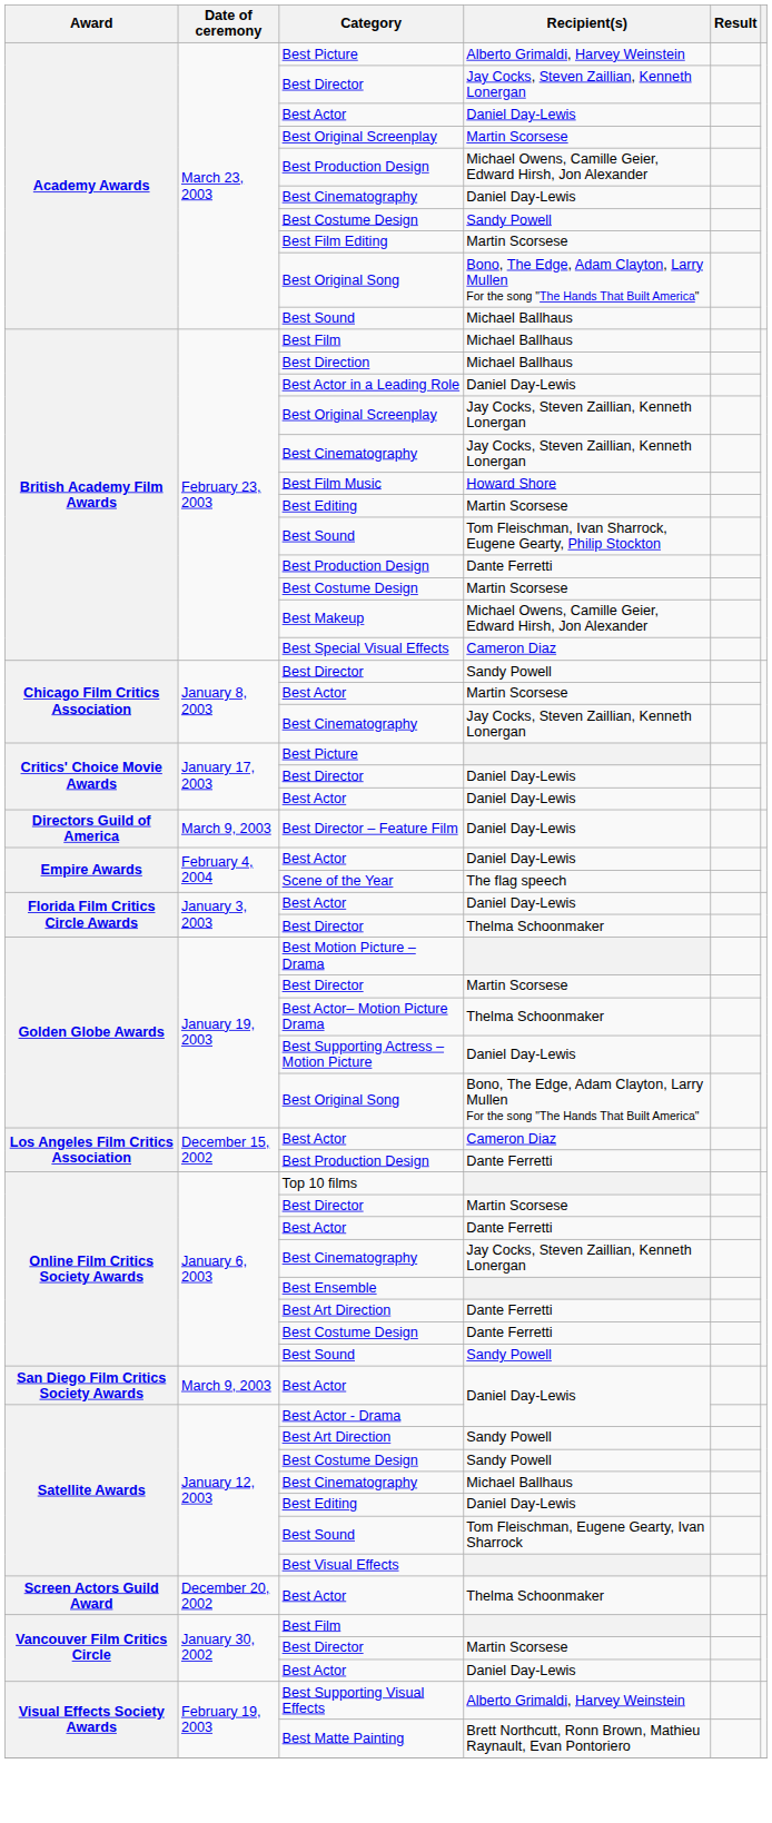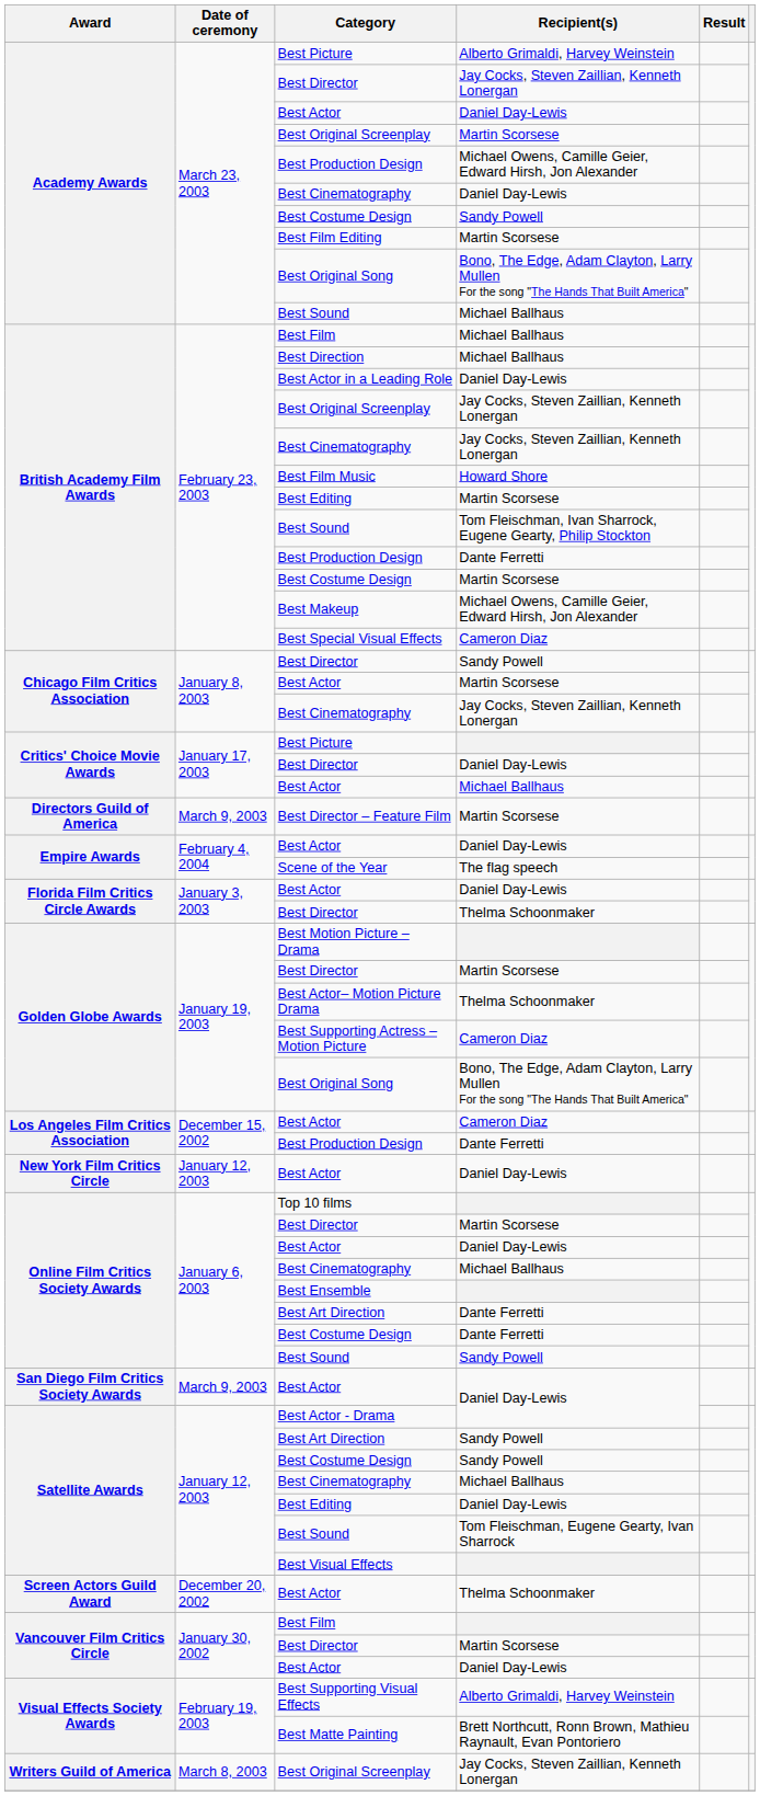Critics' Choice Movie Awards / Best Actor | Recipient(s): Daniel Day-Lewis -> Michael Ballhaus
Best Director – Feature Film | Recipient(s): Daniel Day-Lewis -> Martin Scorsese
Best Supporting Actress – Motion Picture | Recipient(s): Daniel Day-Lewis -> Cameron Diaz
+ row: New York Film Critics Circle | January 12, 2003 | Best Actor | Daniel Day-Lewis
Online Film Critics Society Awards / Best Actor | Recipient(s): Dante Ferretti -> Daniel Day-Lewis
Online Film Critics Society Awards / Best Cinematography | Recipient(s): Jay Cocks, Steven Zaillian, Kenneth Lonergan -> Michael Ballhaus
+ row: Writers Guild of America | March 8, 2003 | Best Original Screenplay | Jay Cocks, Steven Zaillian, Kenneth Lonergan
